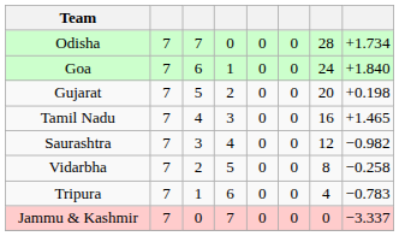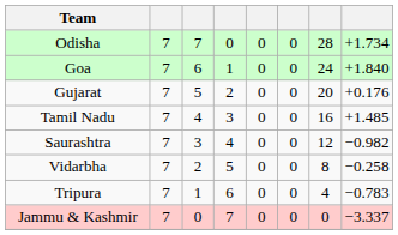Gujarat | column 8: +0.198 -> +0.176
Tamil Nadu | column 8: +1.465 -> +1.485
